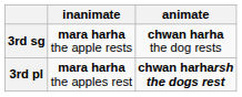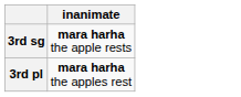- column: animate | chwan harha the dog rests | chwan harharsh the dogs rest
